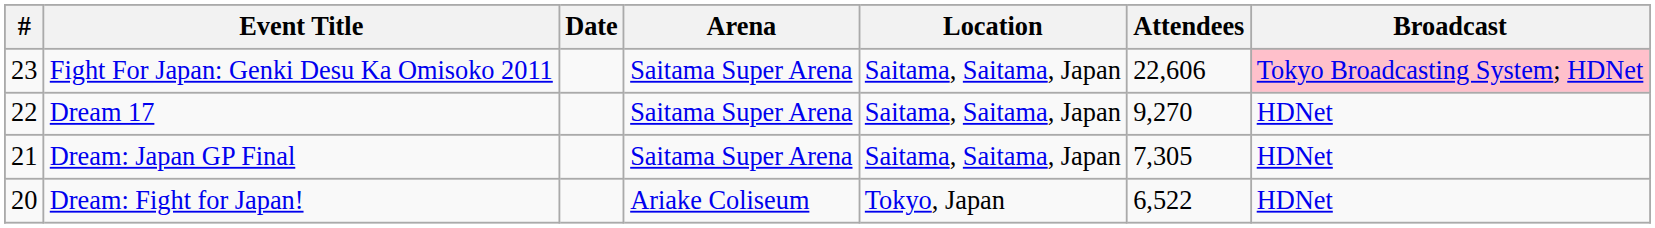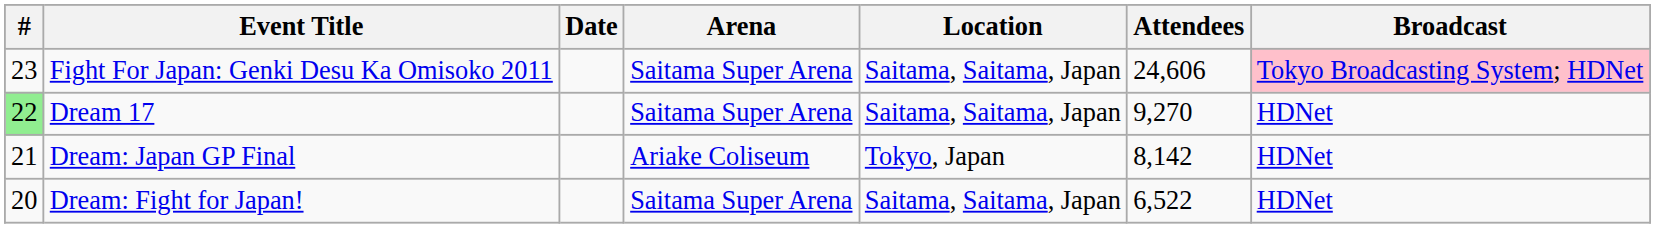Fight For Japan: Genki Desu Ka Omisoko 2011 | Attendees: 22,606 -> 24,606
Dream 17 | #: no background -> lightgreen background
Dream: Japan GP Final | Arena: Saitama Super Arena -> Ariake Coliseum
Dream: Japan GP Final | Location: Saitama, Saitama, Japan -> Tokyo, Japan
Dream: Japan GP Final | Attendees: 7,305 -> 8,142
Dream: Fight for Japan! | Arena: Ariake Coliseum -> Saitama Super Arena
Dream: Fight for Japan! | Location: Tokyo, Japan -> Saitama, Saitama, Japan
